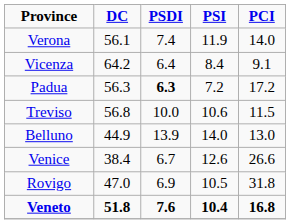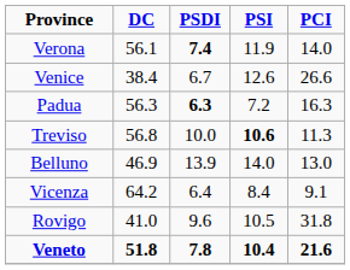Verona | PSDI: normal -> bold
rows swapped: Vicenza <-> Venice
Padua | PCI: 17.2 -> 16.3
Treviso | PSI: normal -> bold
Treviso | PCI: 11.5 -> 11.3
Belluno | DC: 44.9 -> 46.9
Rovigo | DC: 47.0 -> 41.0
Rovigo | PSDI: 6.9 -> 9.6
Veneto | PSDI: 7.6 -> 7.8
Veneto | PCI: 16.8 -> 21.6
